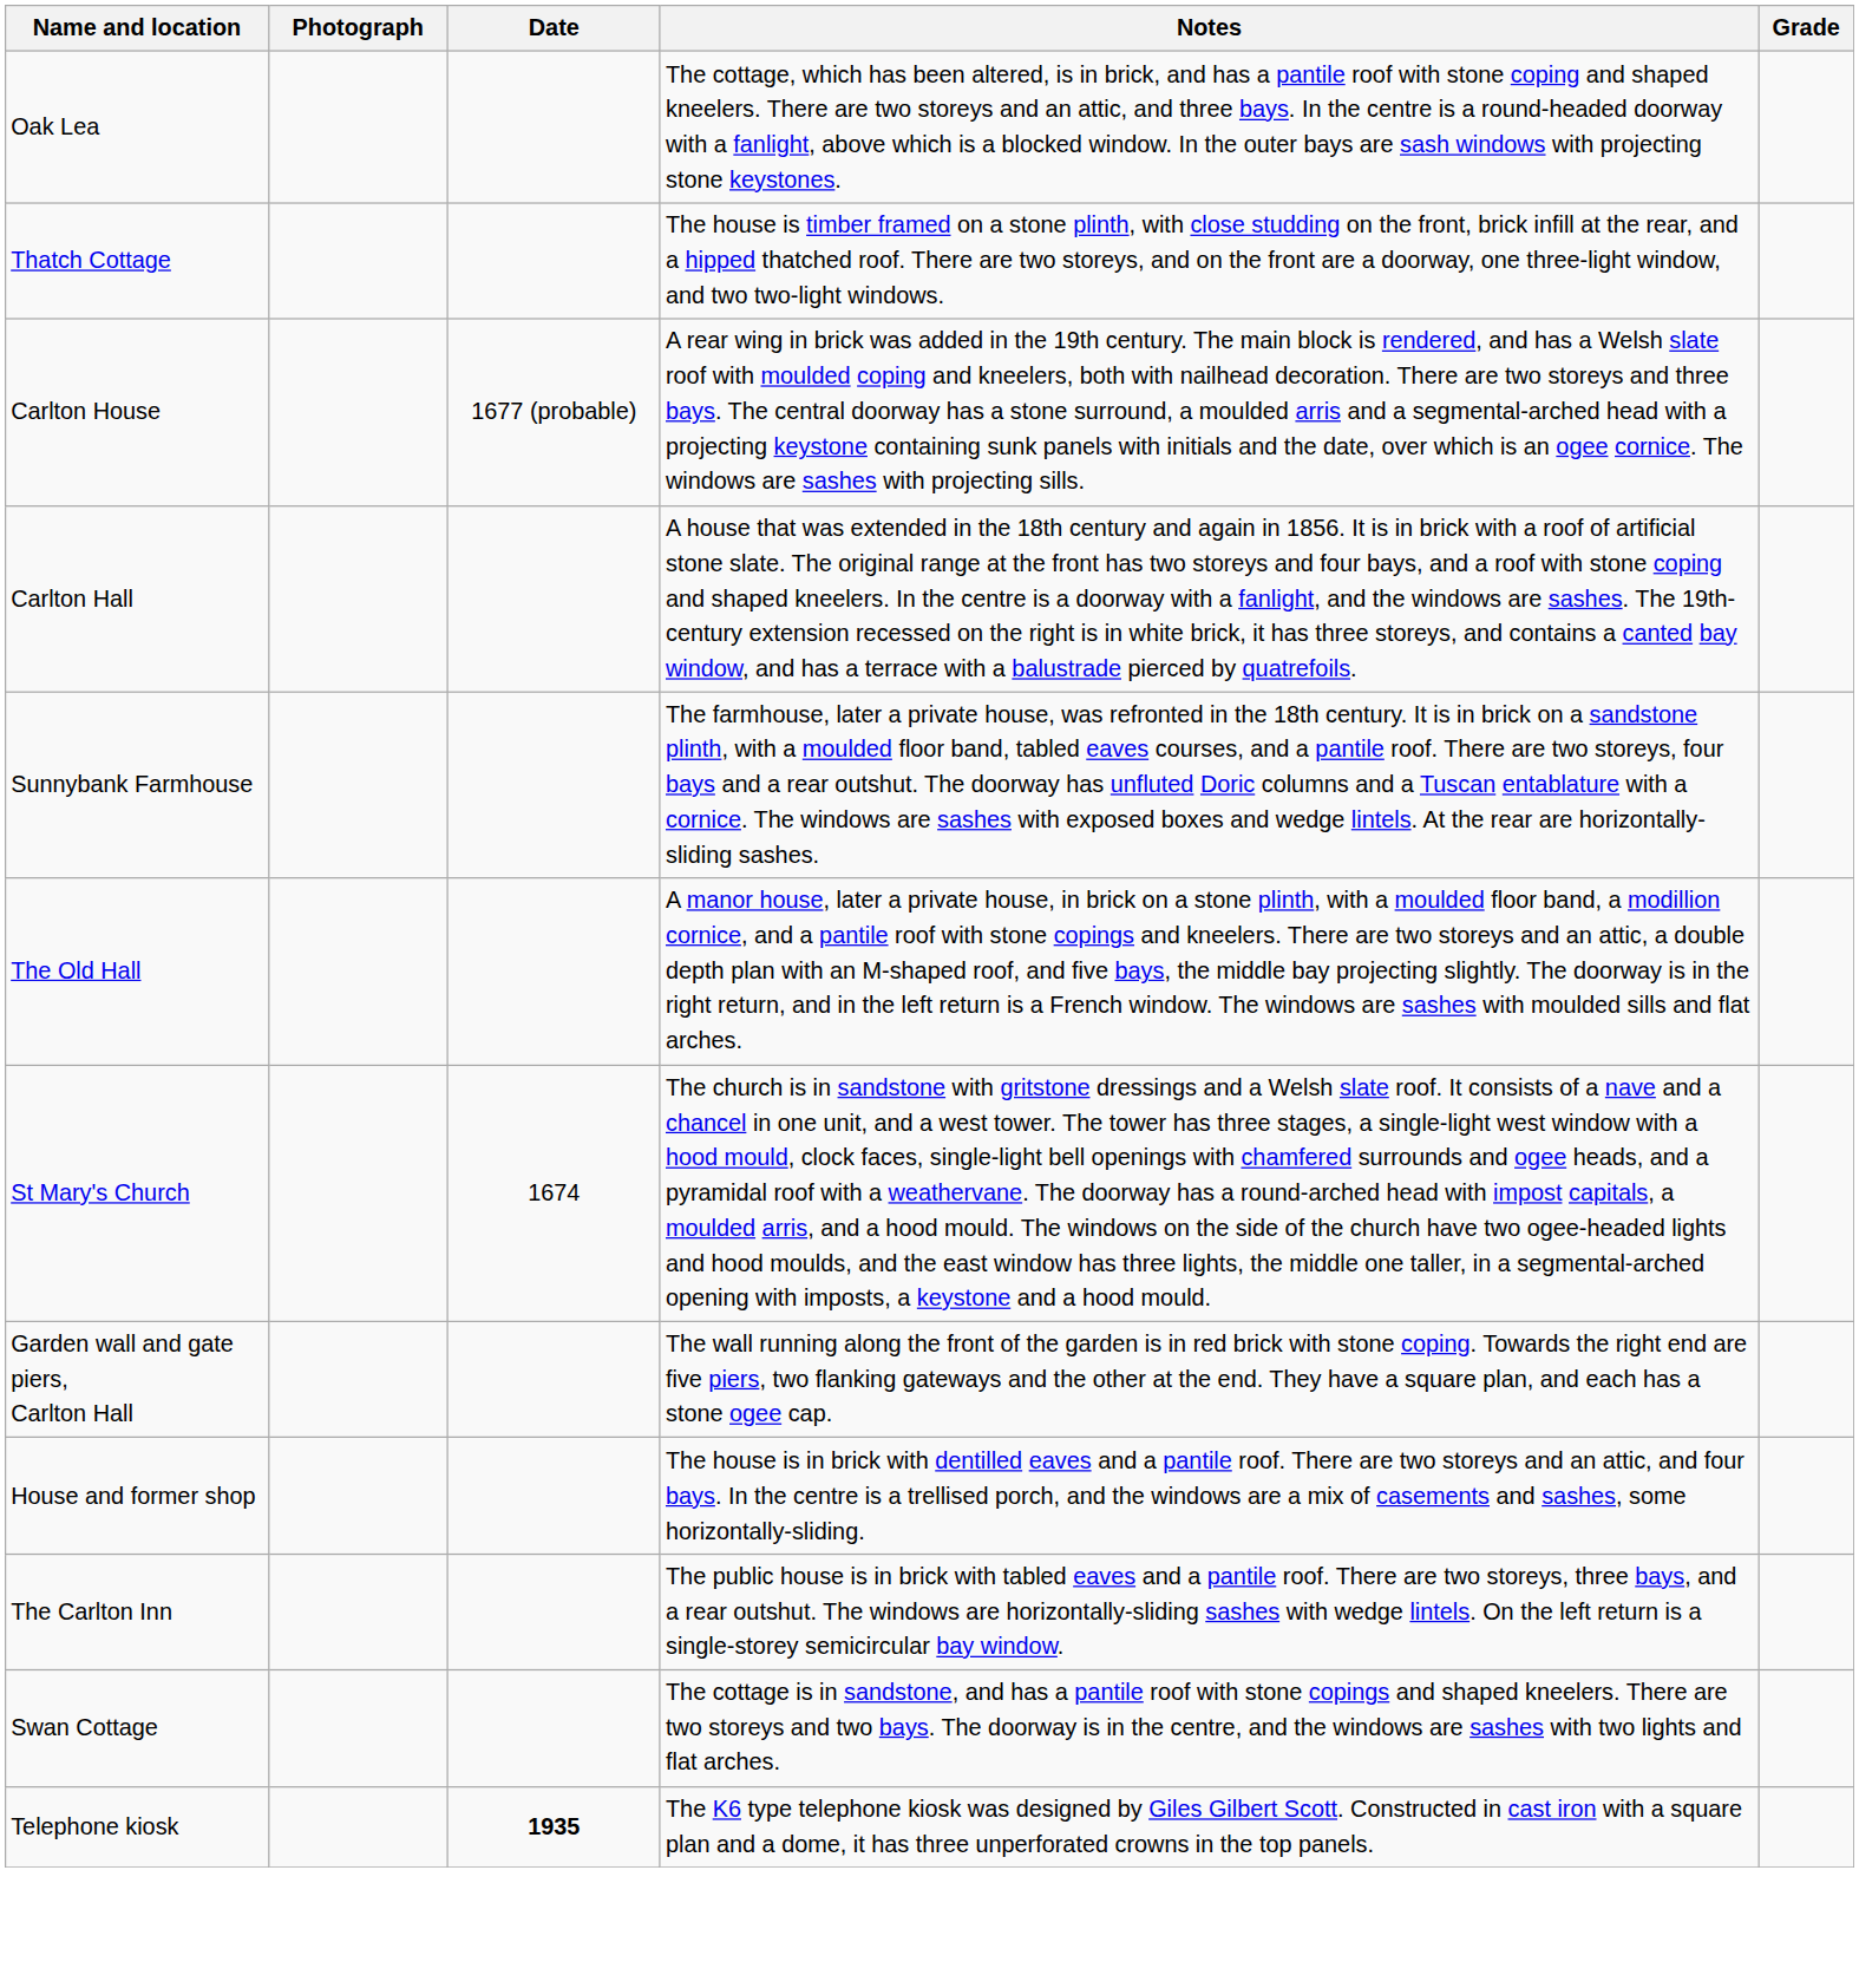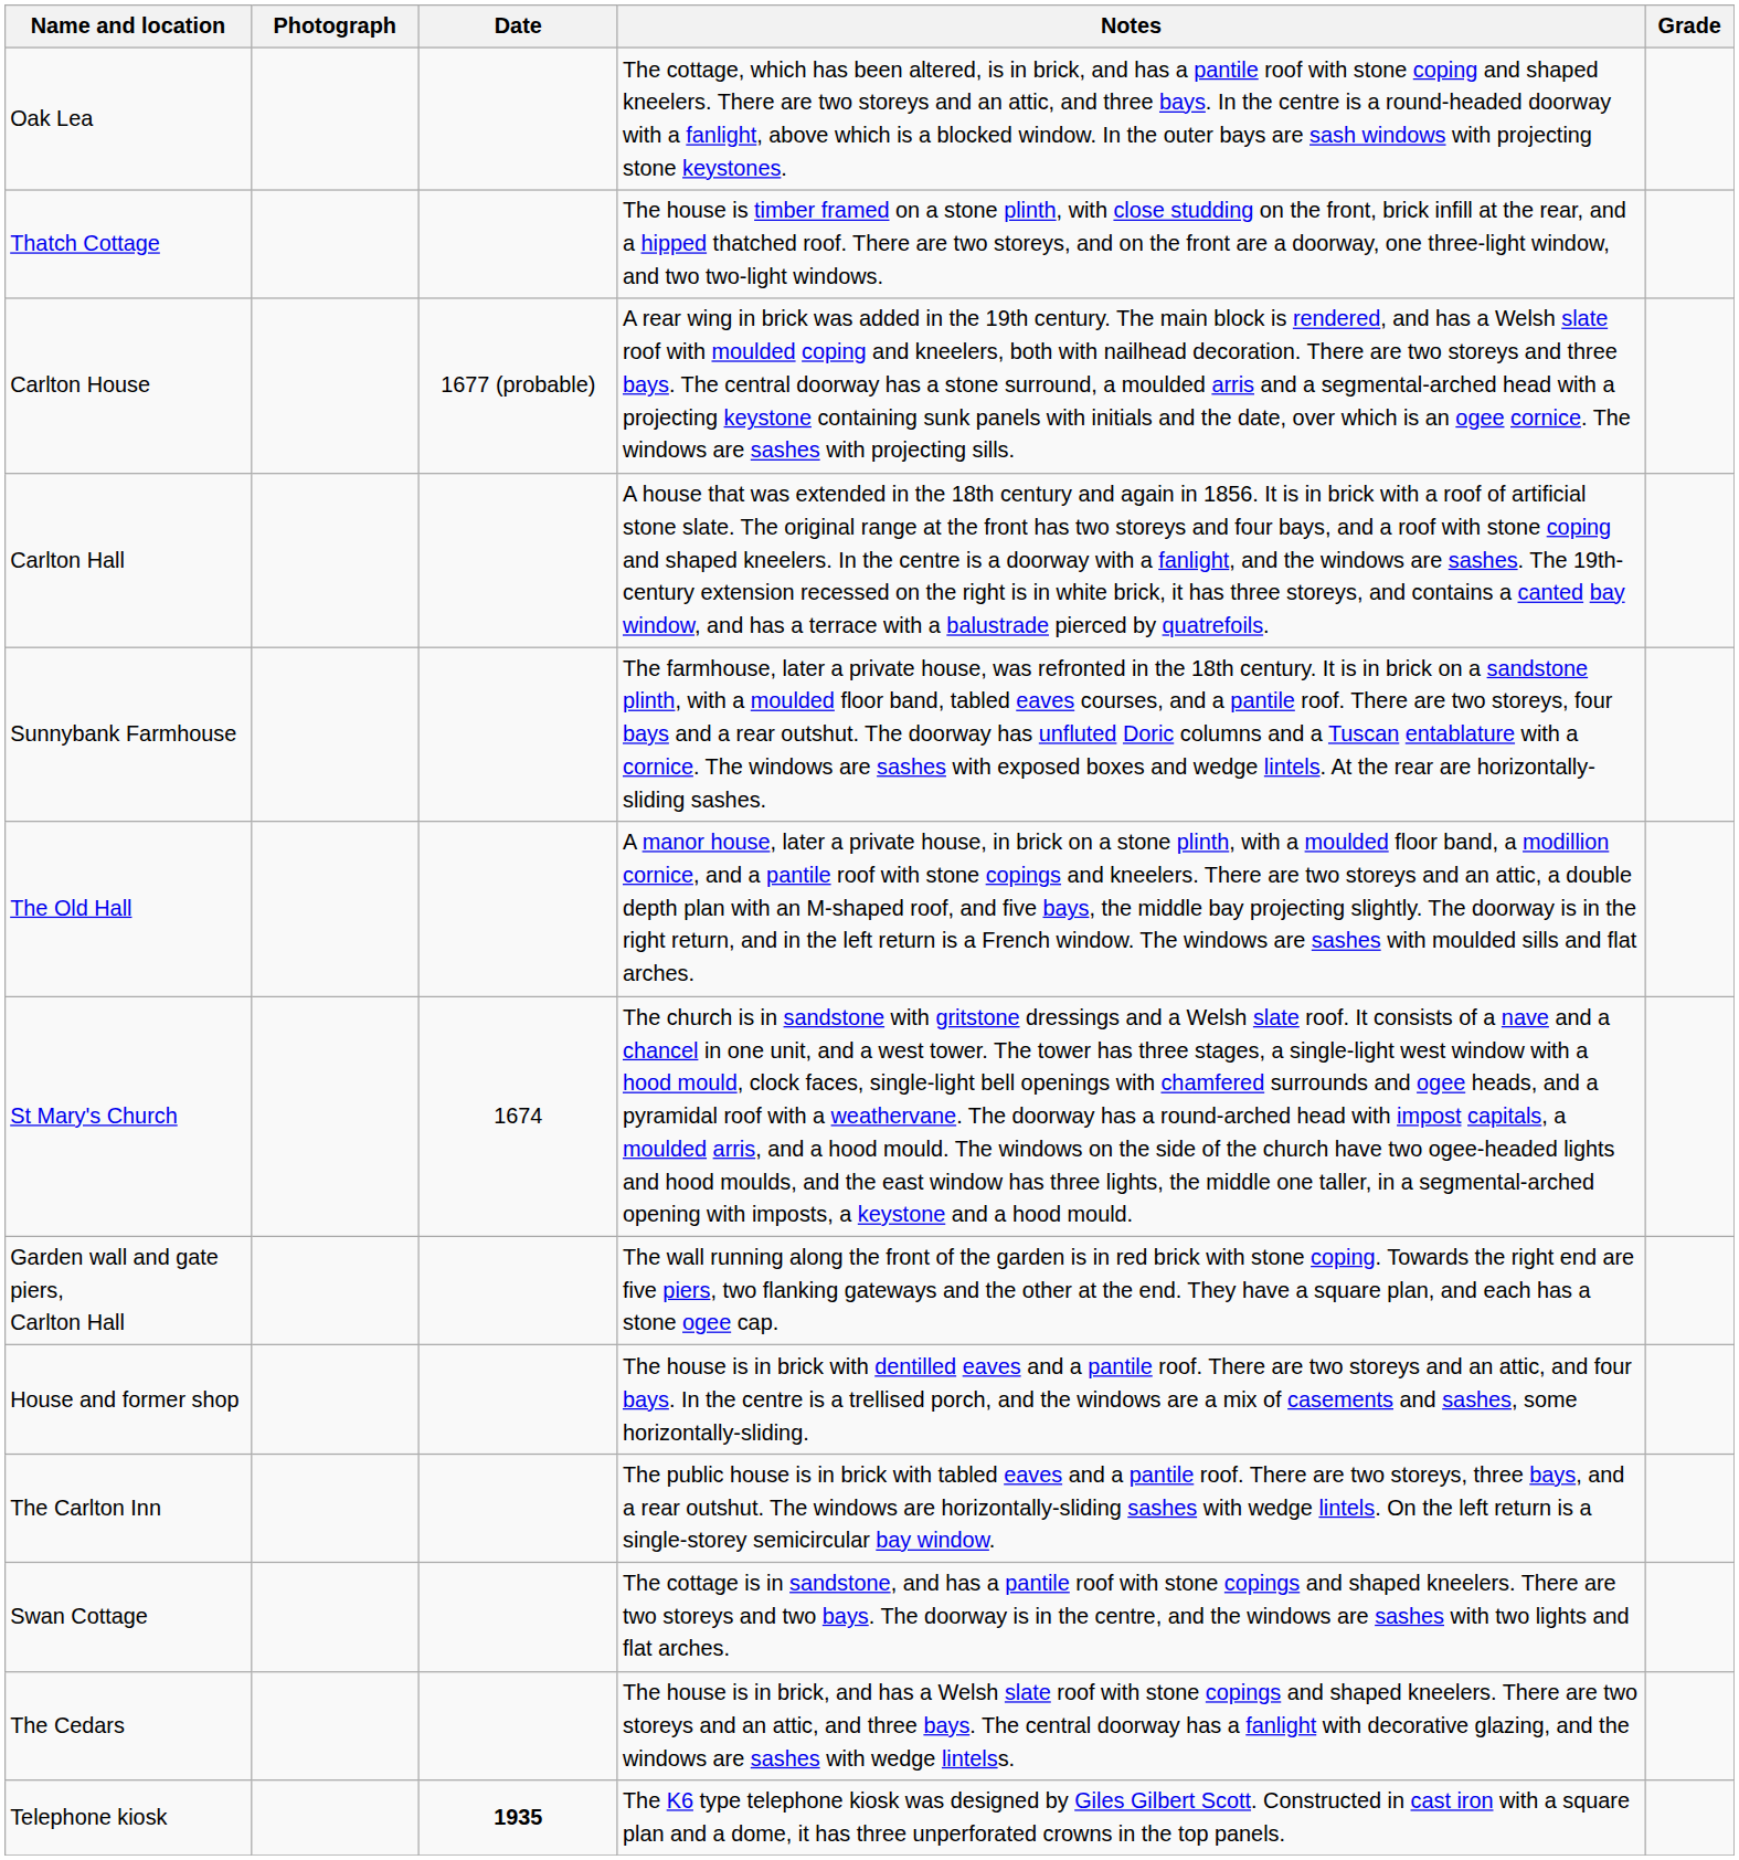+ row: The Cedars | The house is in brick, and has a Welsh slate roof with stone copings and shaped kneelers. There are two storeys and an attic, and three bays. The central doorway has a fanlight with decorative glazing, and the windows are sashes with wedge lintelss.
